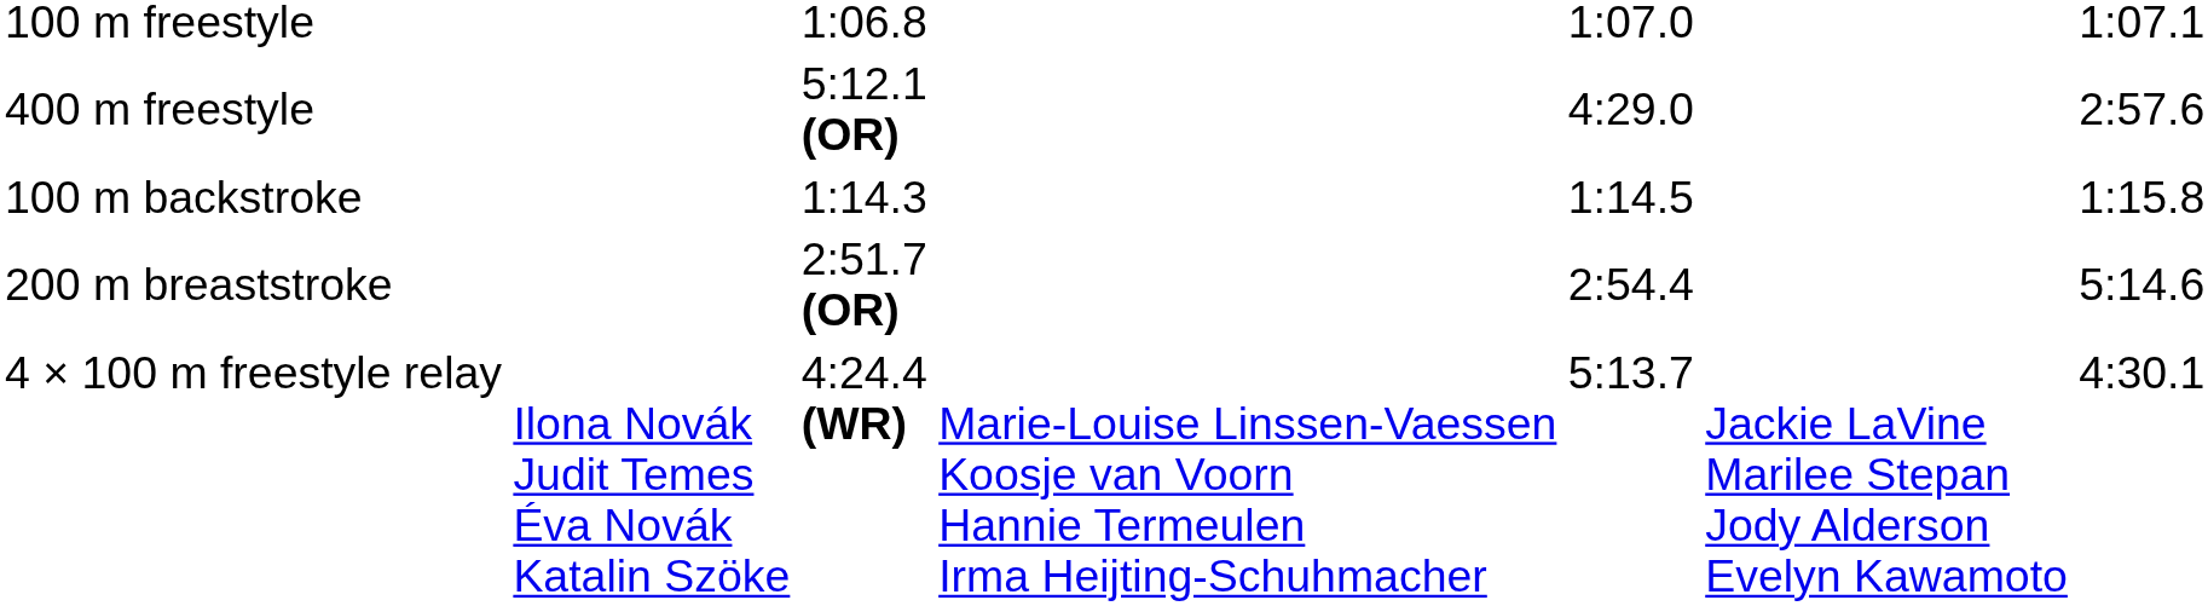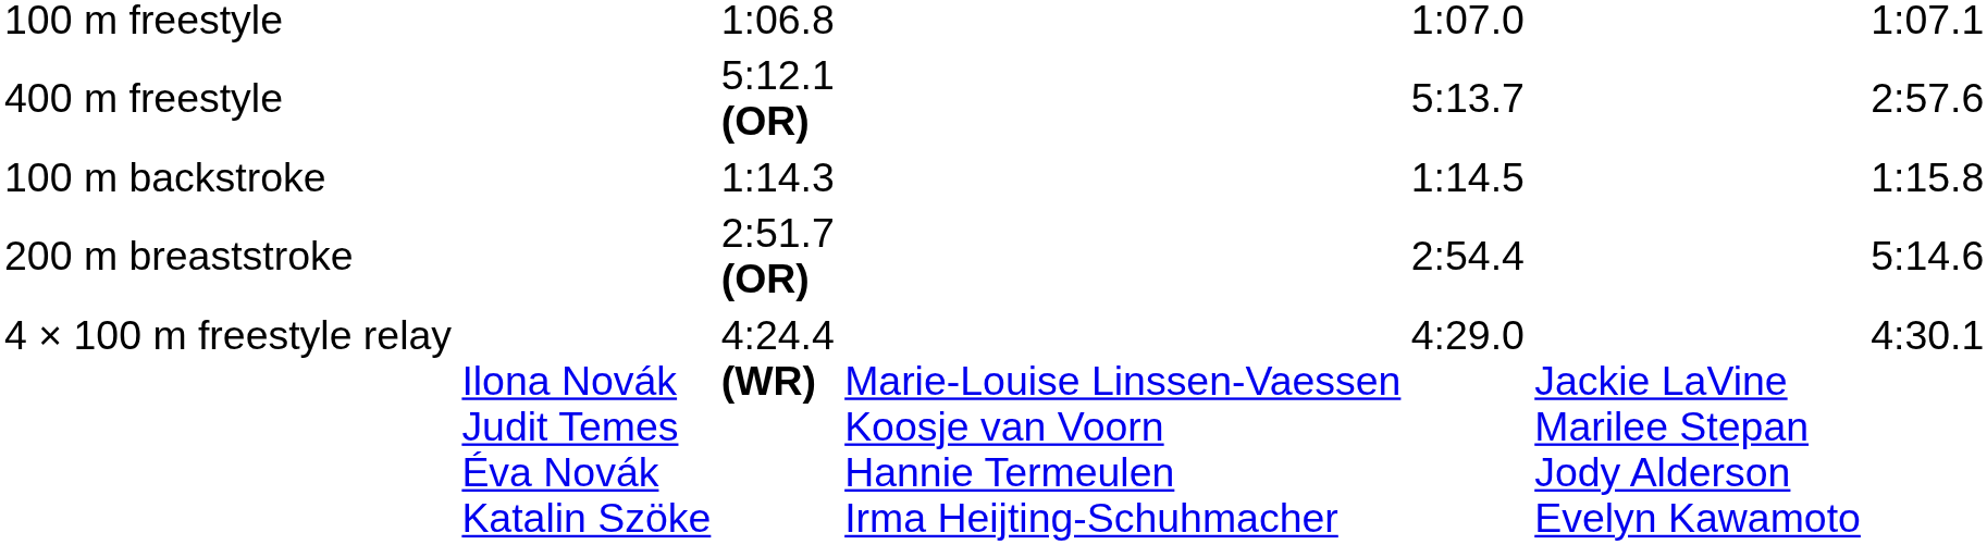400 m freestyle | column 5: 4:29.0 -> 5:13.7
4 × 100 m freestyle relay | column 5: 5:13.7 -> 4:29.0
